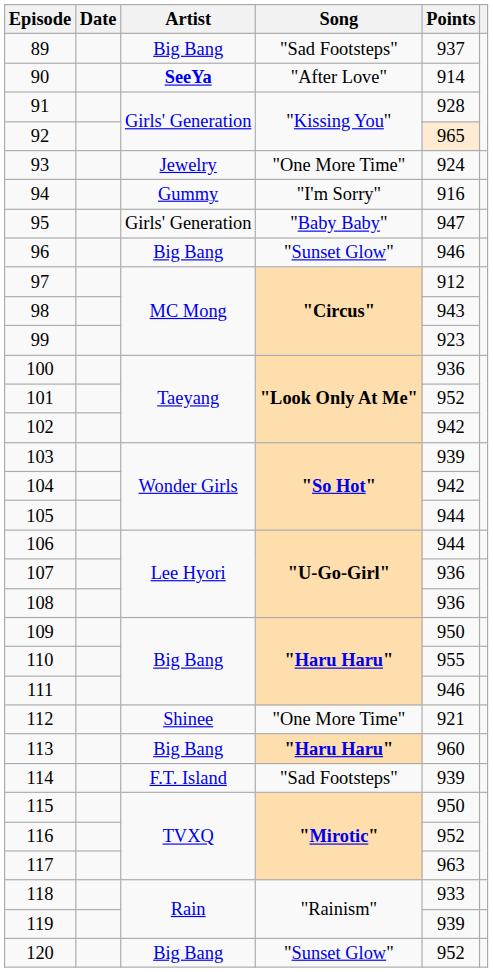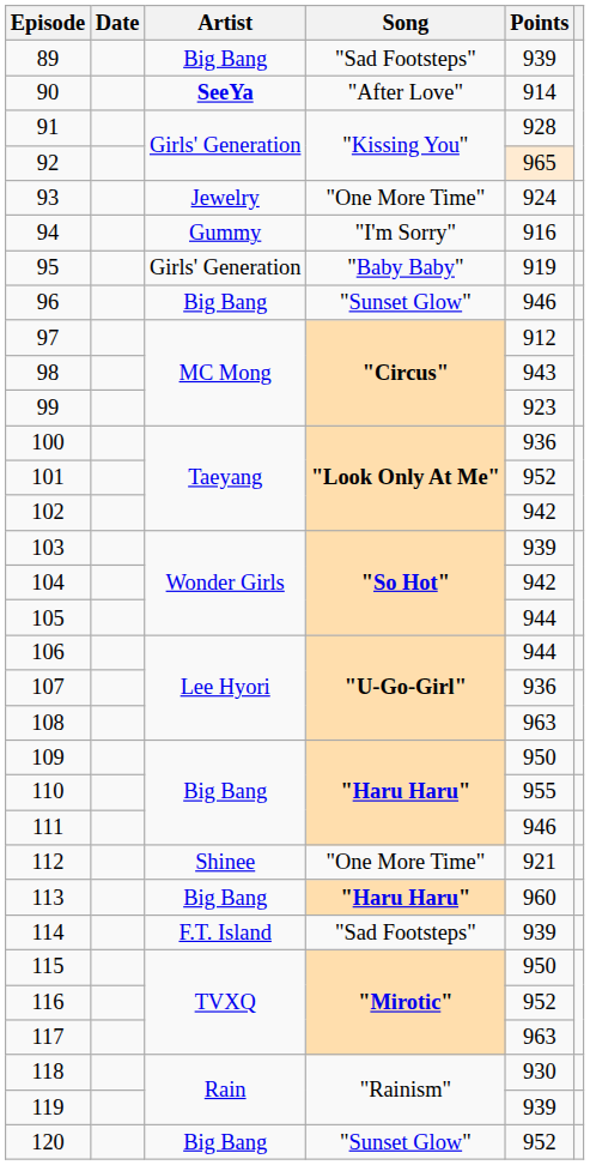89 | Points: 937 -> 939
95 | Points: 947 -> 919
108 | Points: 936 -> 963
118 | Points: 933 -> 930
